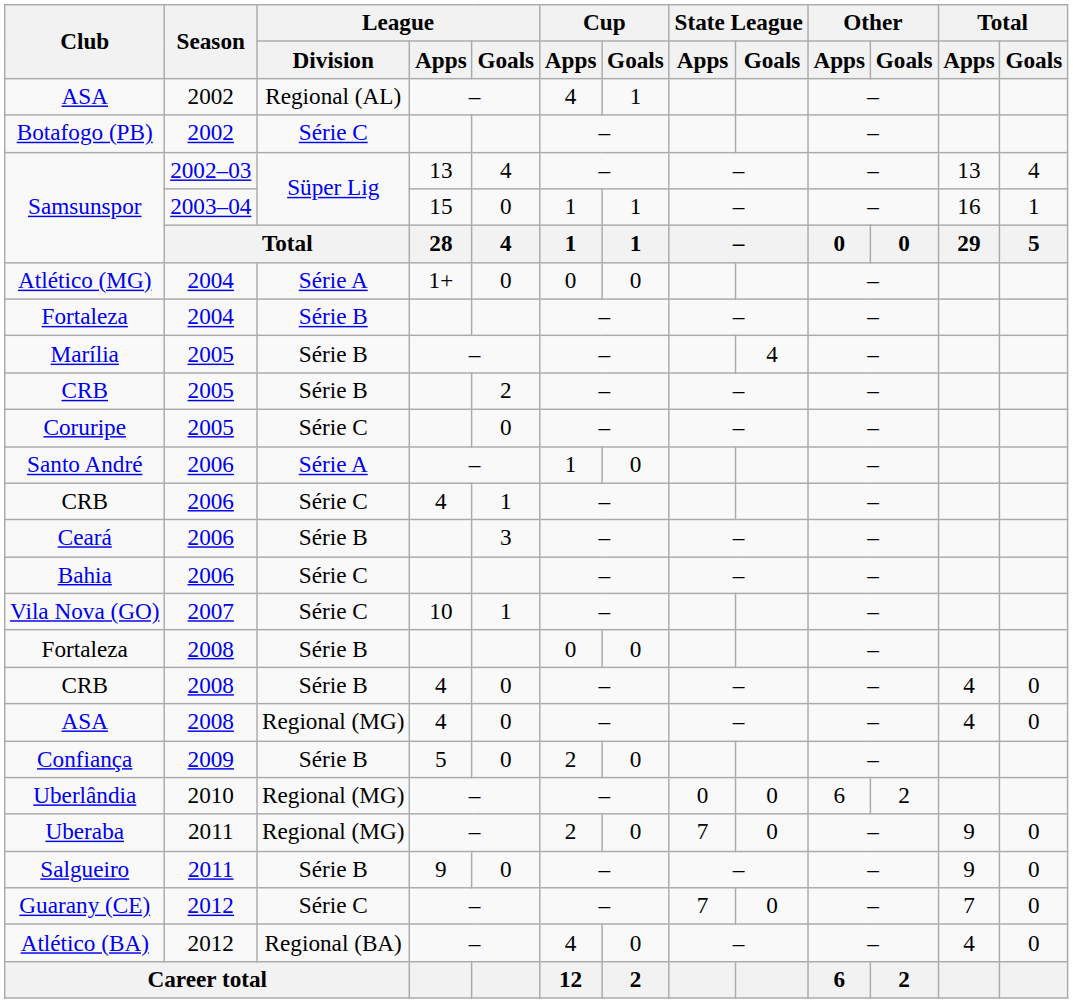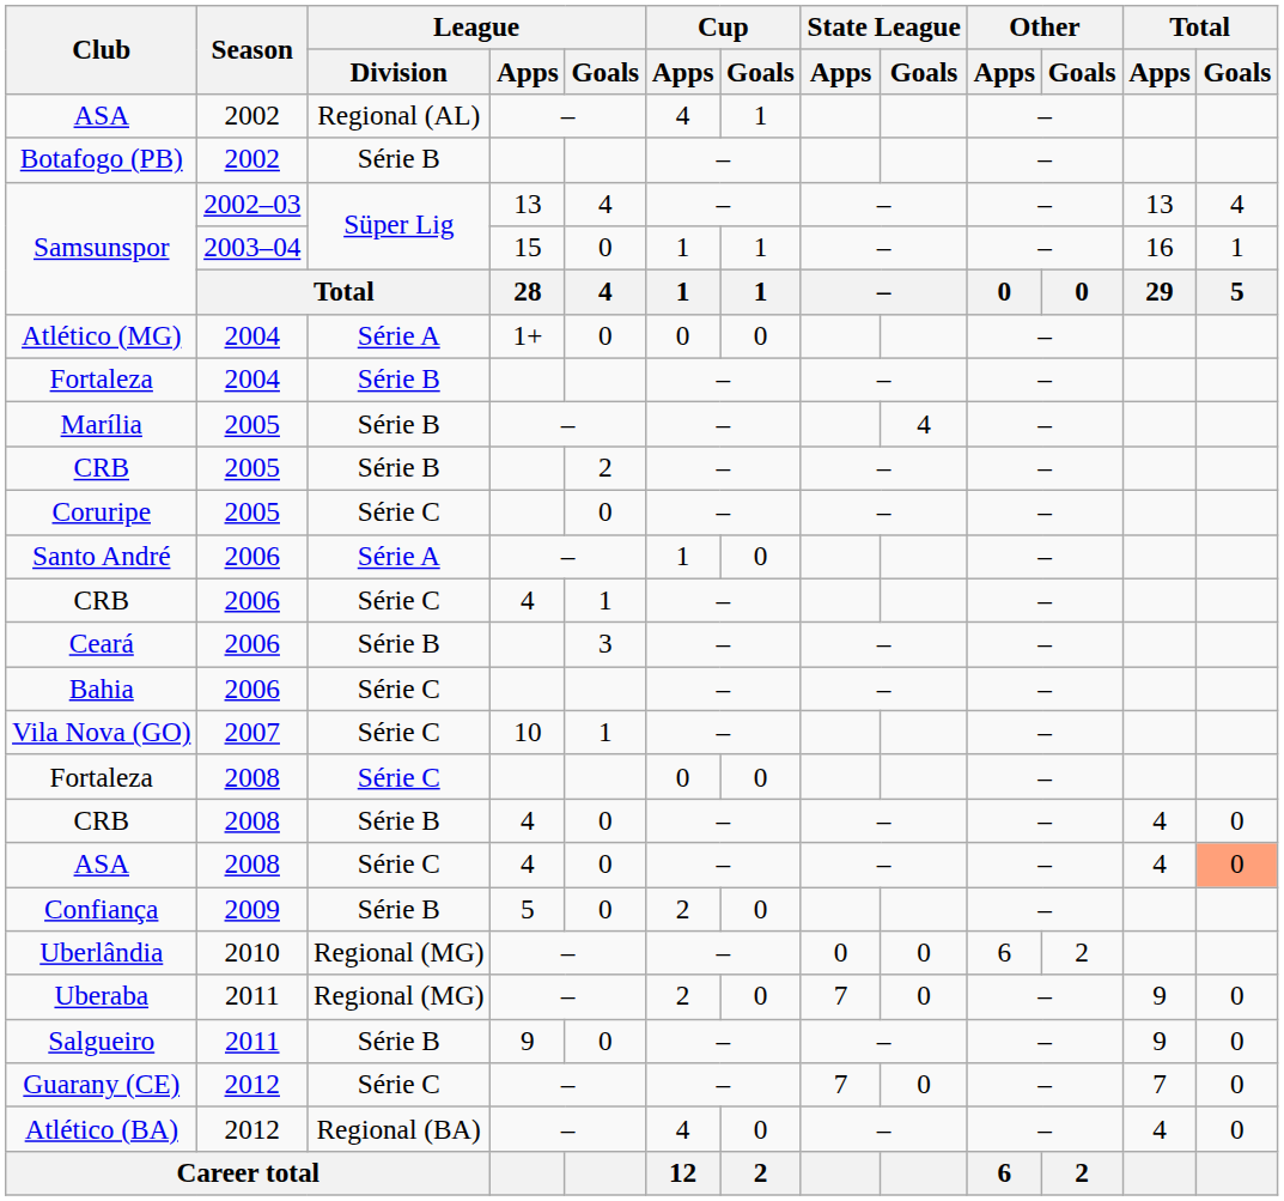Botafogo (PB) | League / Division: Série C -> Série B
Fortaleza / 2008 | League / Division: Série B -> Série C
ASA / 2008 | League / Division: Regional (MG) -> Série C
ASA / 2008 | Total / Goals: no background -> lightsalmon background
